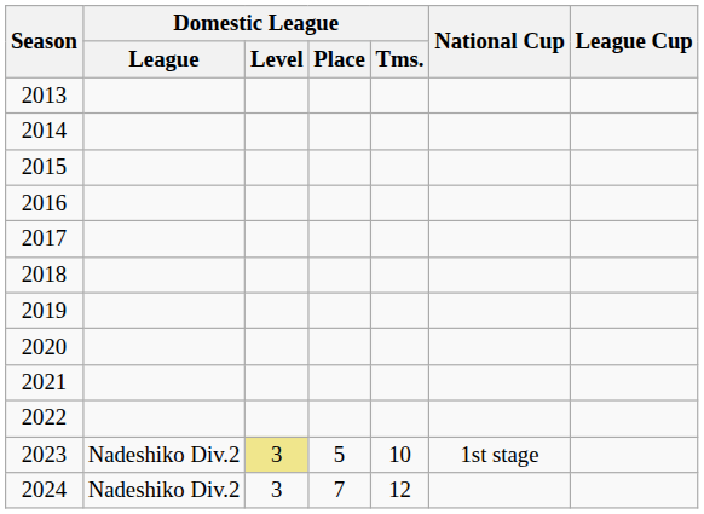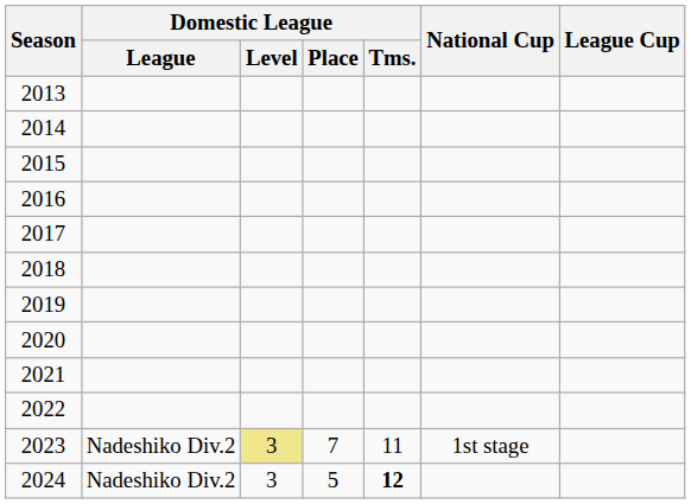2023 | Domestic League / Place: 5 -> 7
2023 | Domestic League / Tms.: 10 -> 11
2024 | Domestic League / Place: 7 -> 5
2024 | Domestic League / Tms.: normal -> bold
